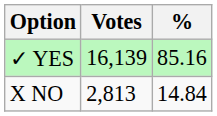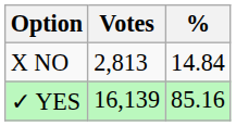rows swapped: ✓ YES <-> X NO
